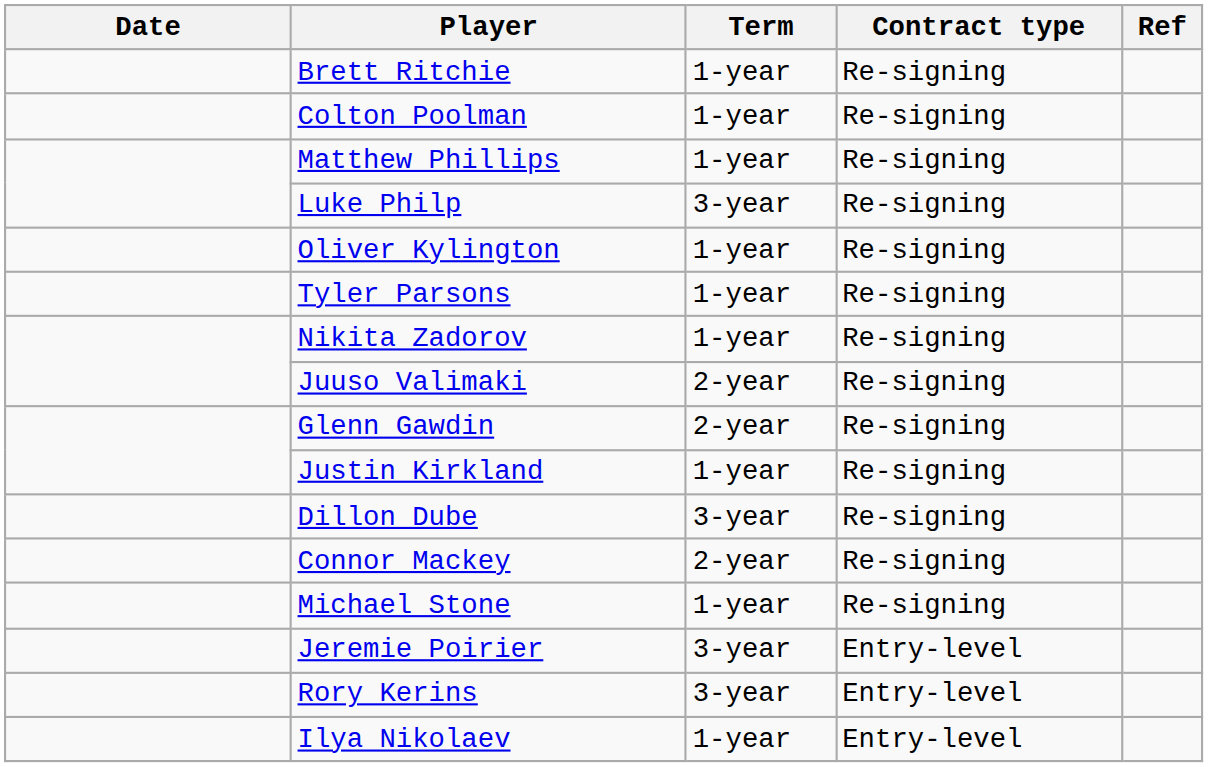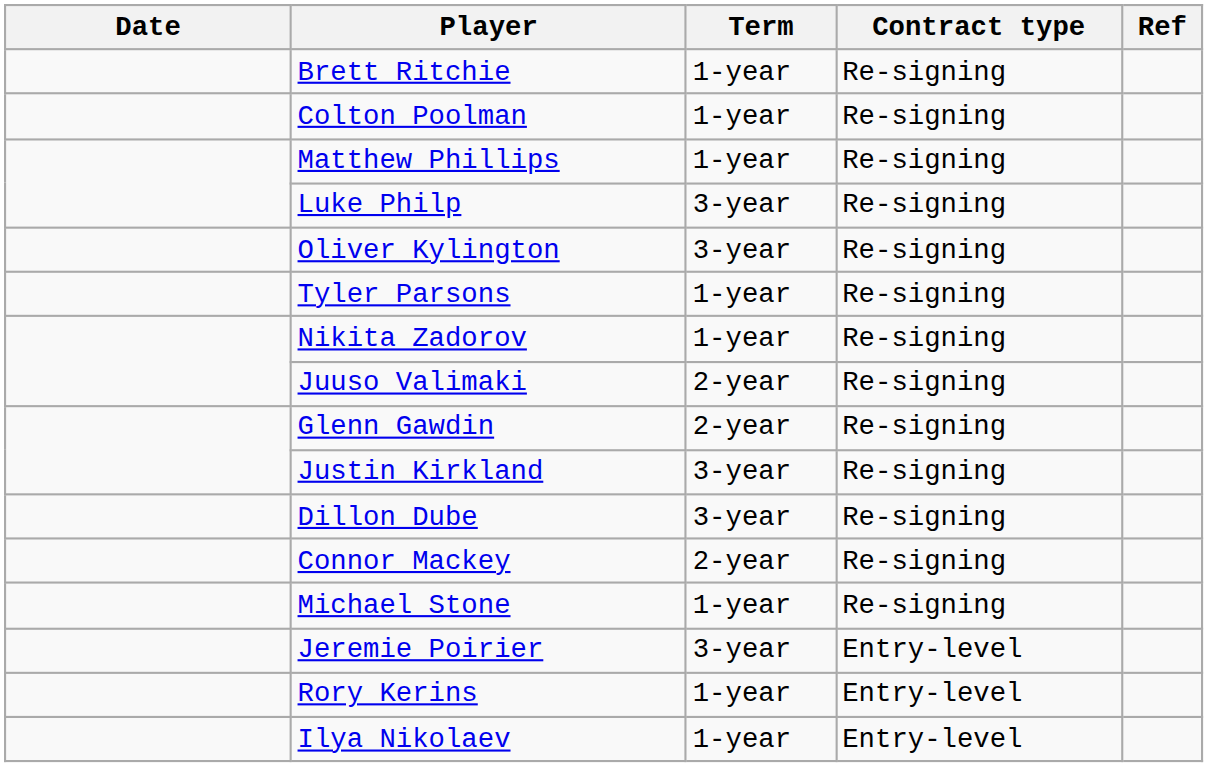Oliver Kylington | Term: 1-year -> 3-year
Justin Kirkland | Term: 1-year -> 3-year
Rory Kerins | Term: 3-year -> 1-year
